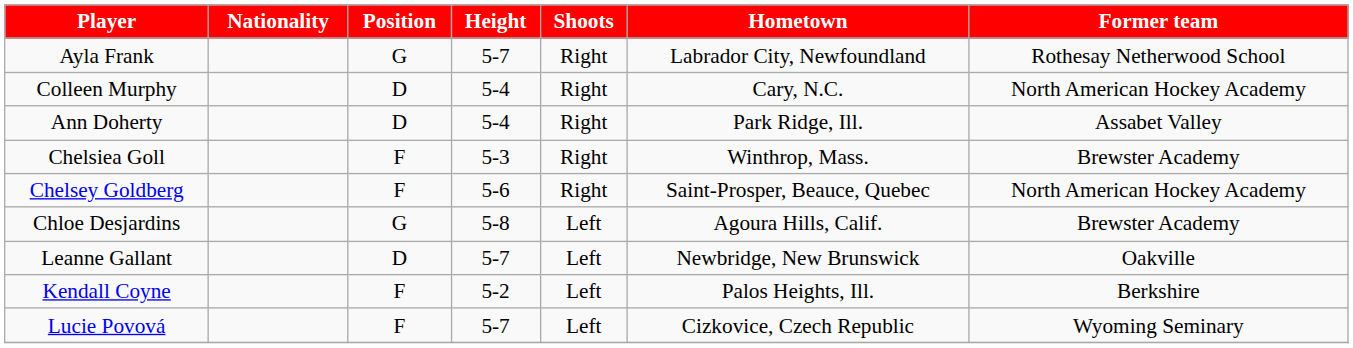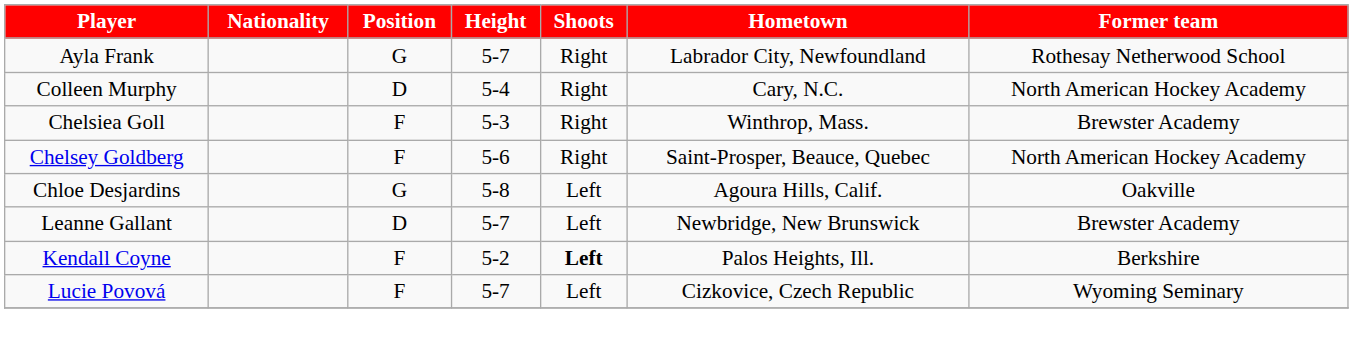- row: Ann Doherty | D | 5-4 | Right | Park Ridge, Ill. | Assabet Valley
Chloe Desjardins | Former team: Brewster Academy -> Oakville
Leanne Gallant | Former team: Oakville -> Brewster Academy
Kendall Coyne | Shoots: normal -> bold
